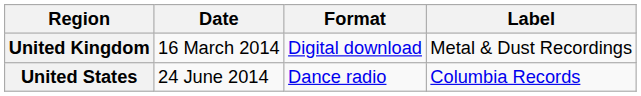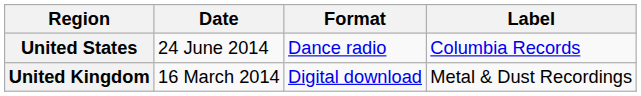rows swapped: United Kingdom <-> United States
